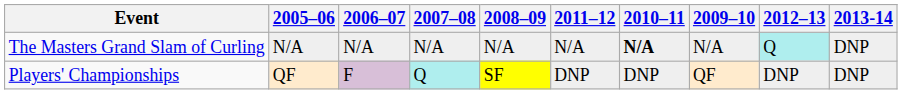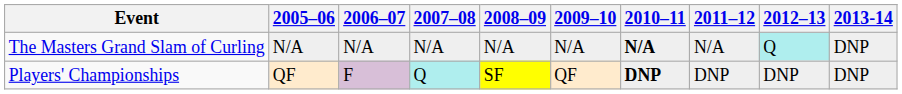columns swapped: 2009–10 <-> 2011–12
Players' Championships | 2010–11: normal -> bold
